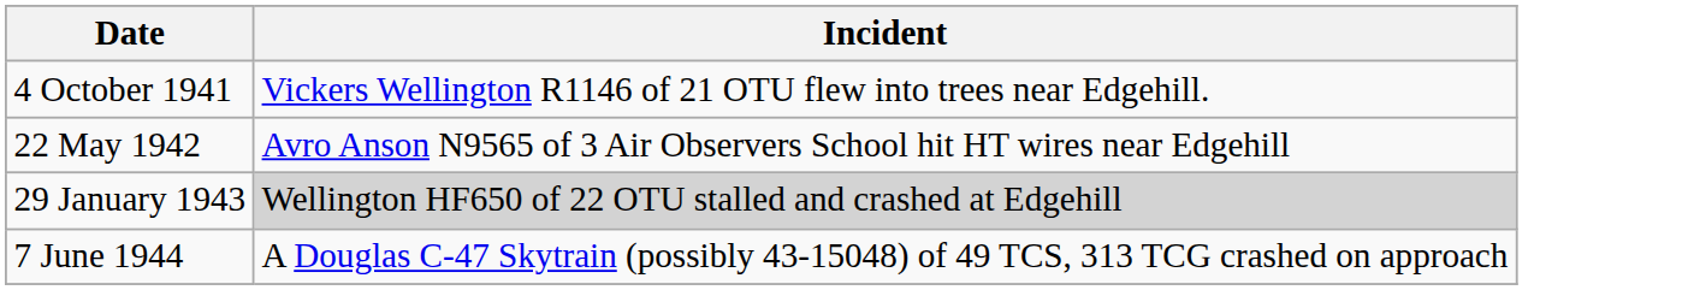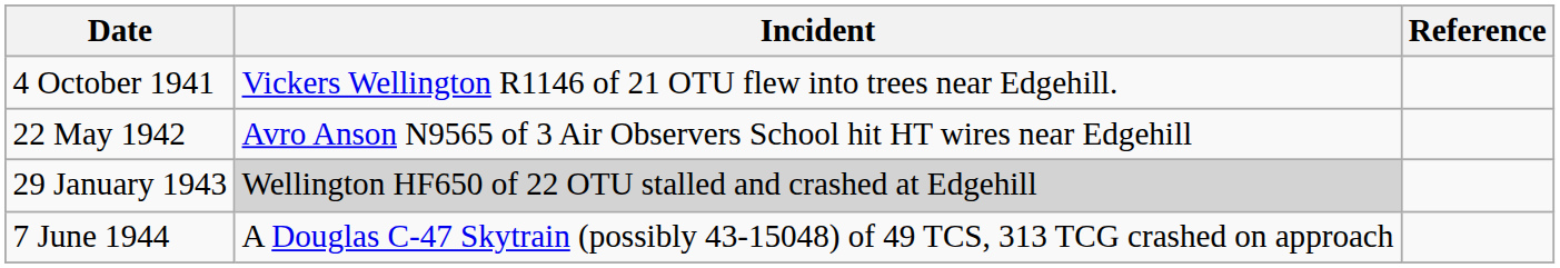+ column: Reference
